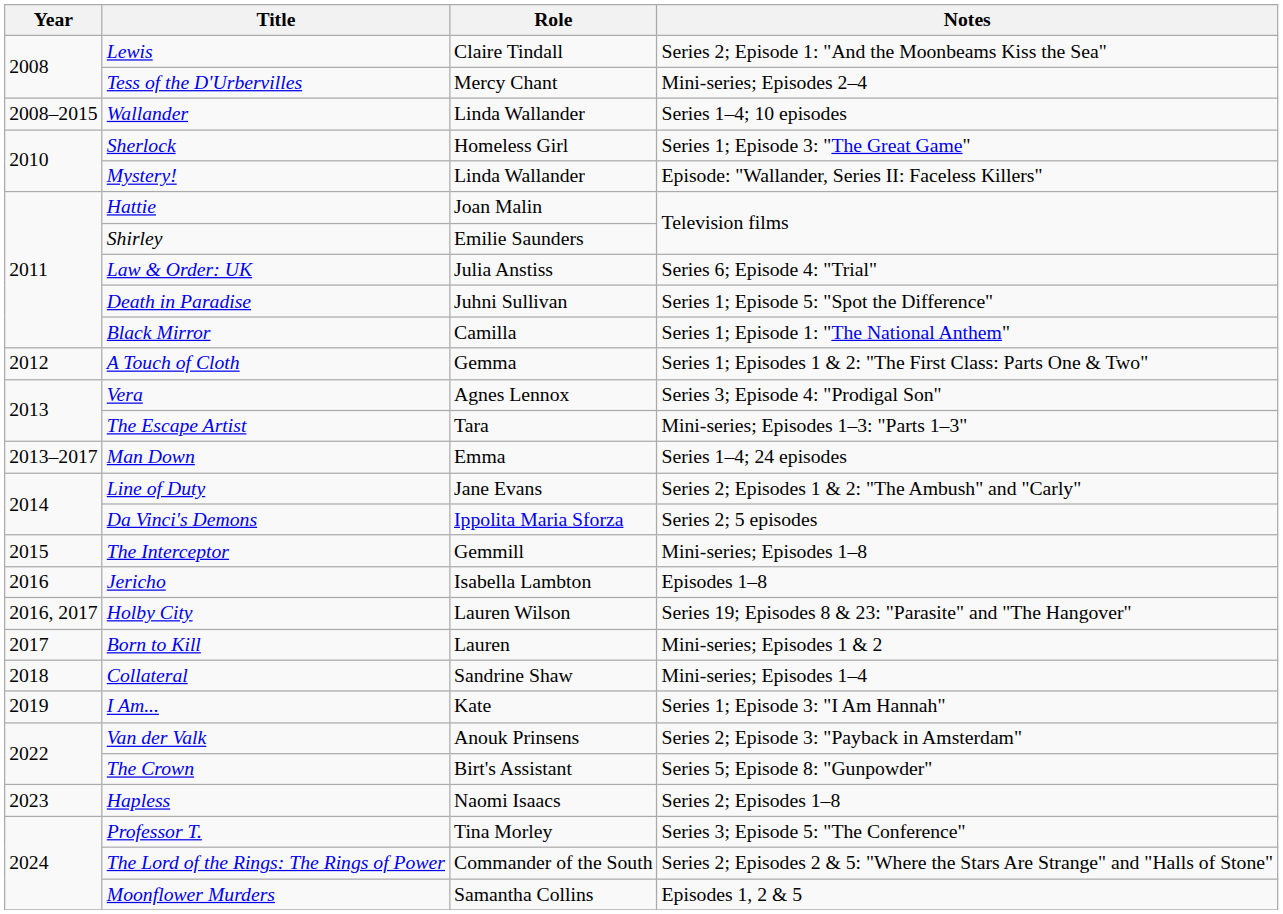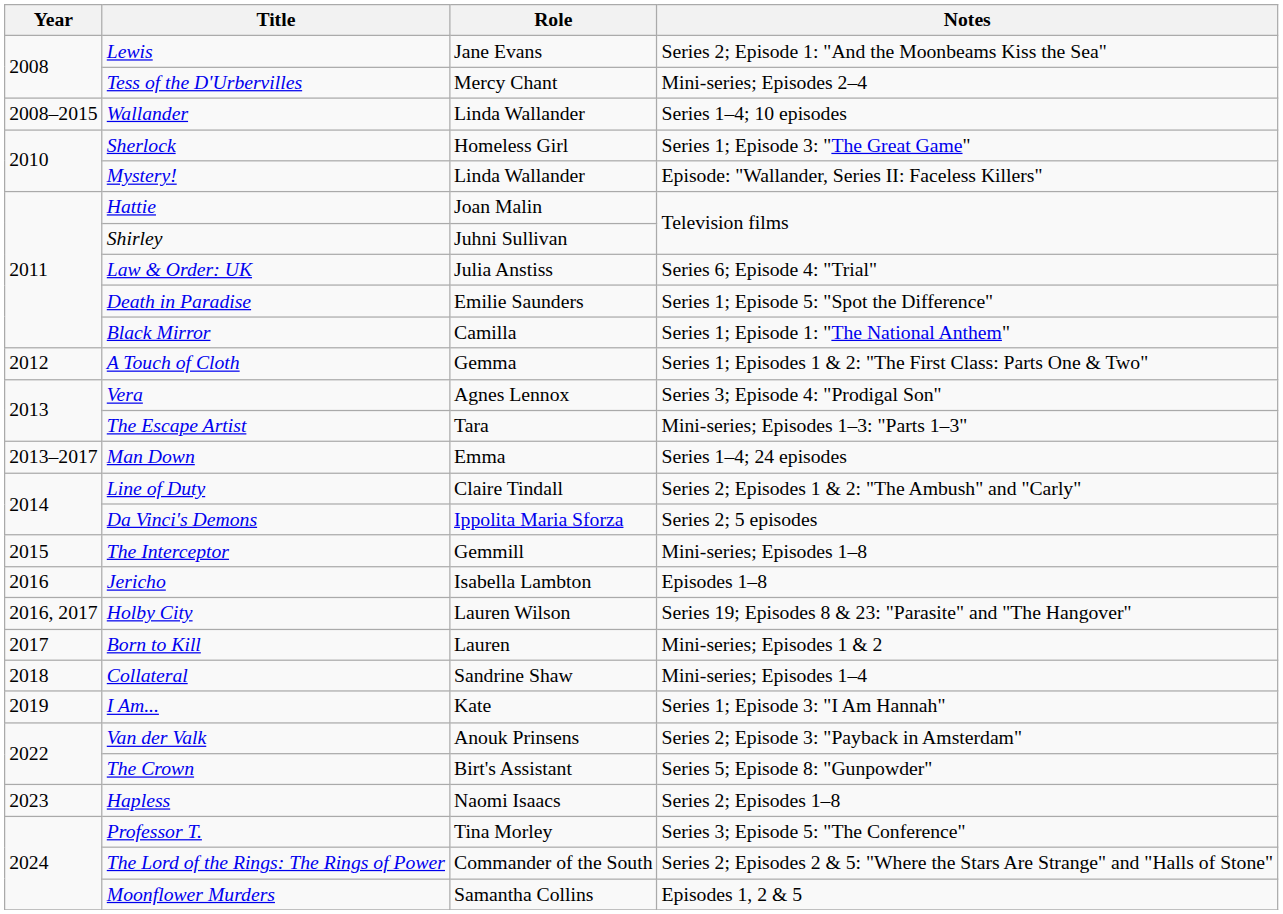Lewis | Role: Claire Tindall -> Jane Evans
Shirley | Role: Emilie Saunders -> Juhni Sullivan
Death in Paradise | Role: Juhni Sullivan -> Emilie Saunders
Line of Duty | Role: Jane Evans -> Claire Tindall
